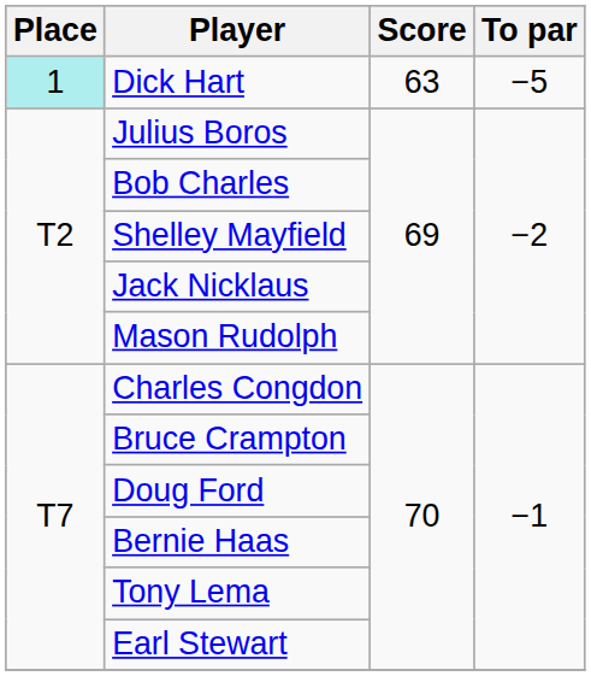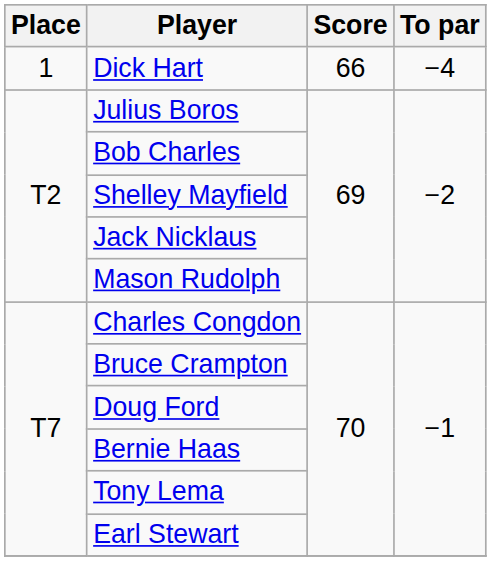Dick Hart | Place: paleturquoise background -> no background
Dick Hart | Score: 63 -> 66
Dick Hart | To par: −5 -> −4
